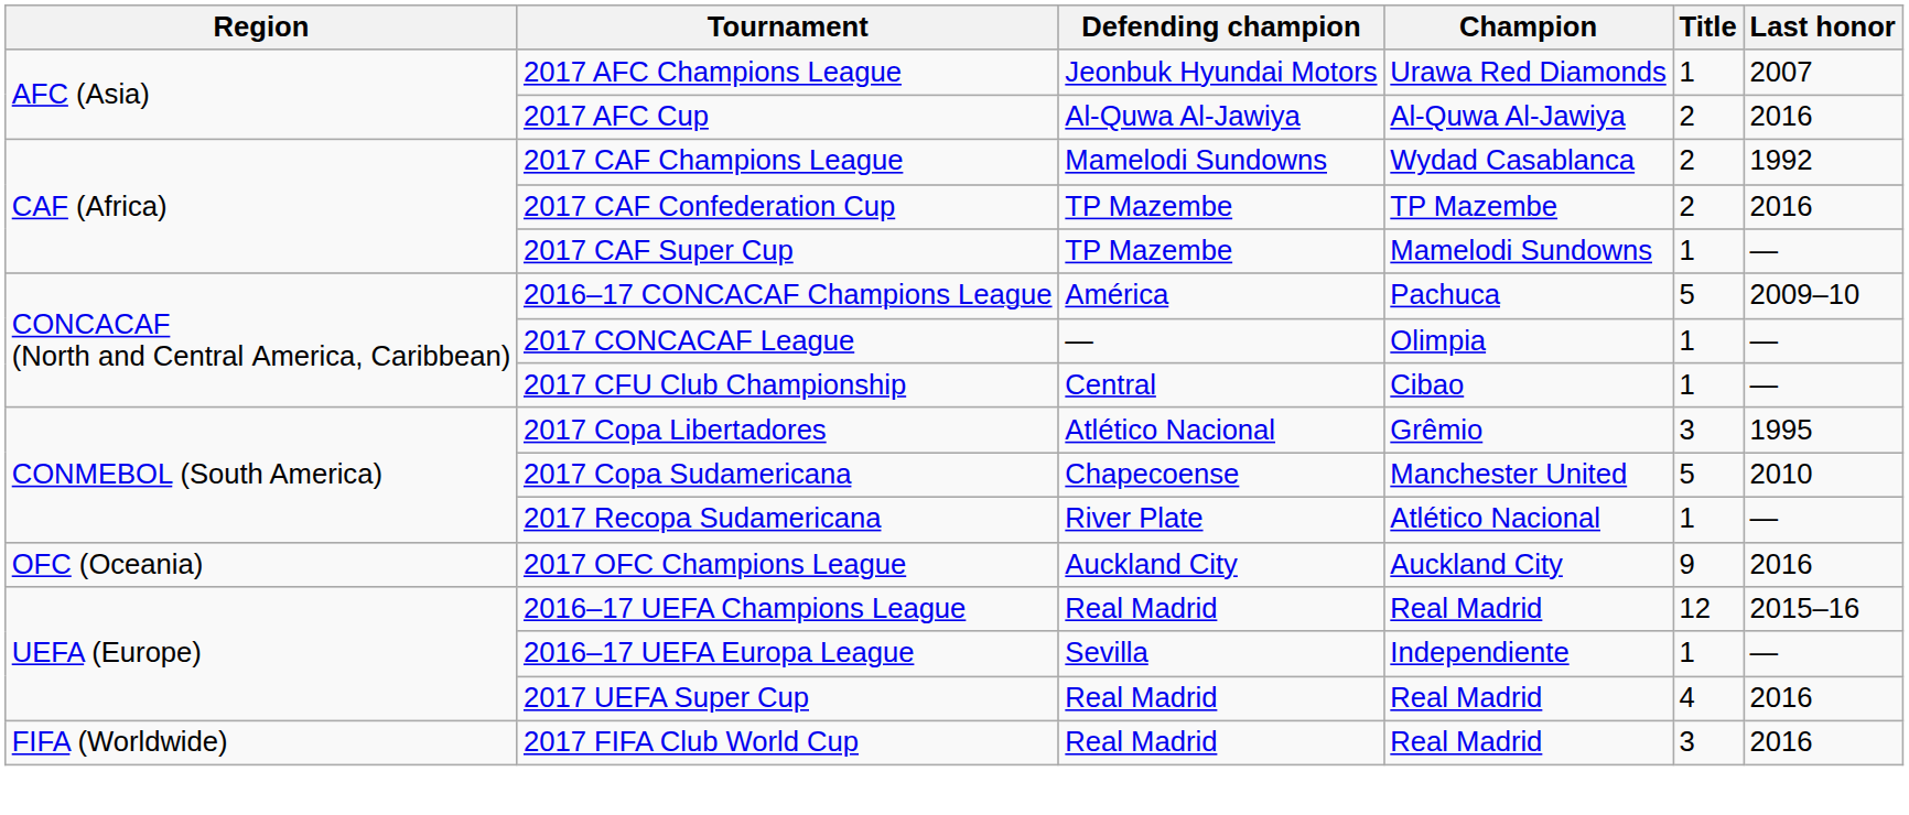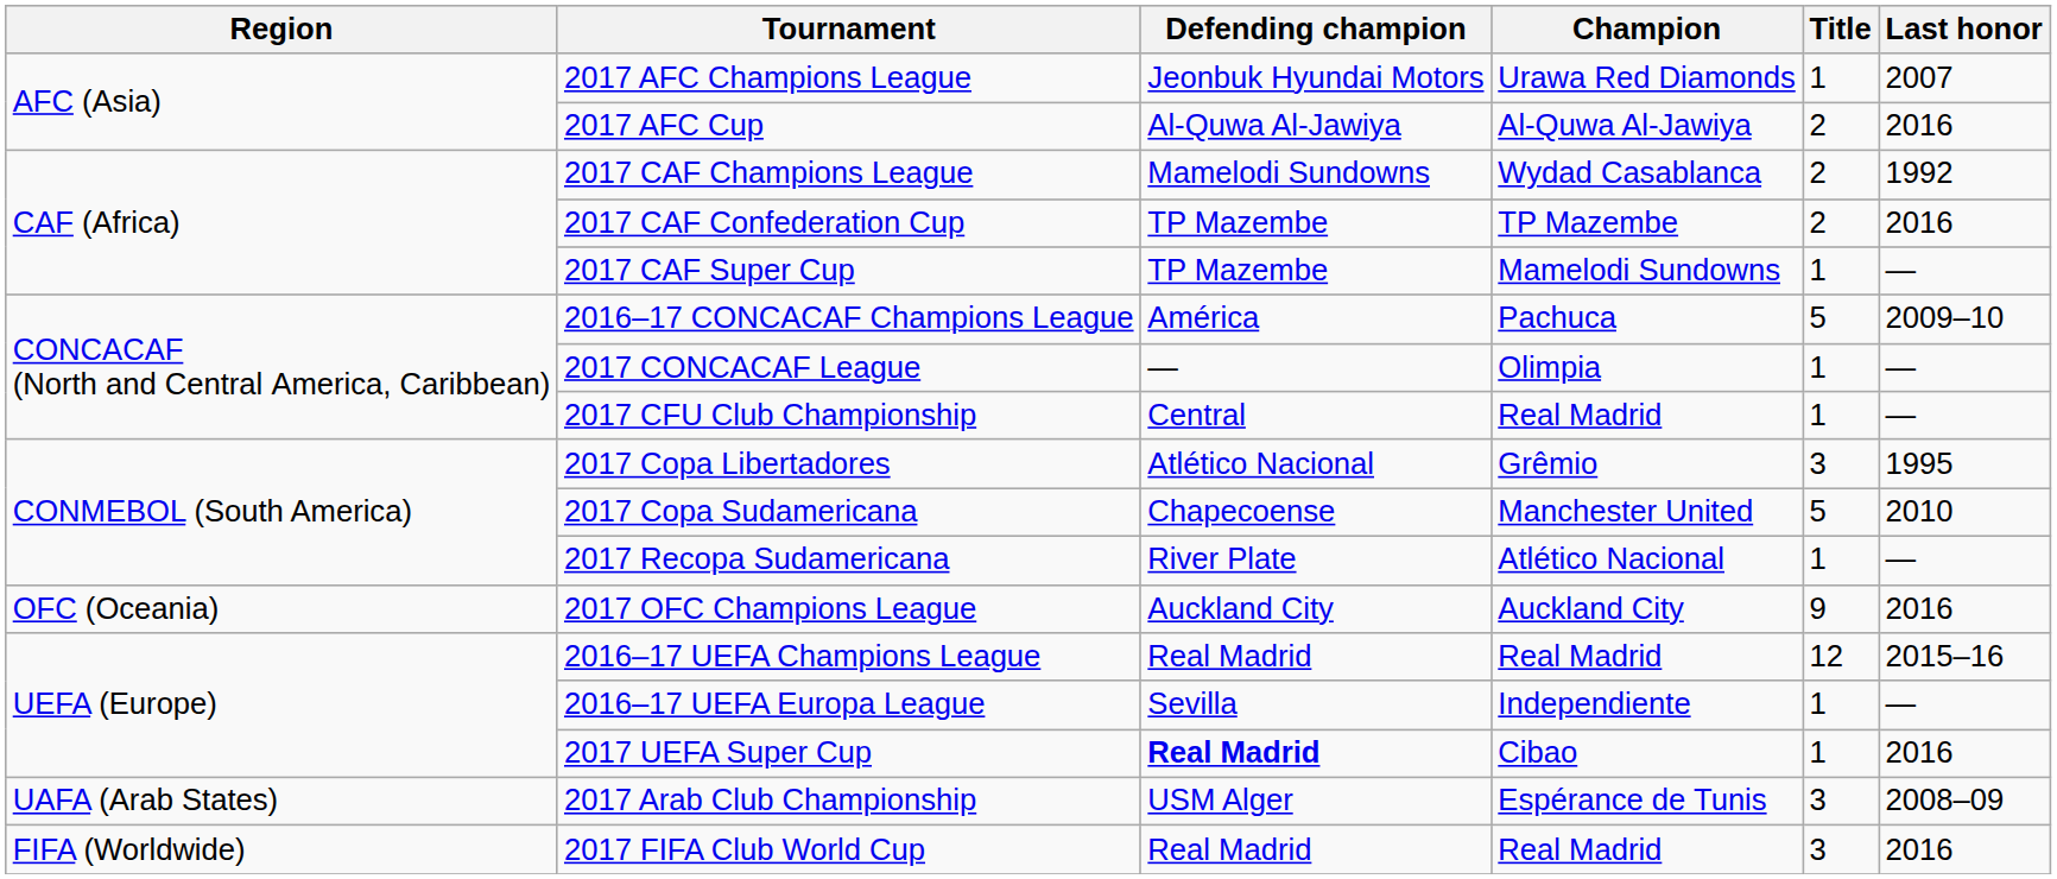2017 CFU Club Championship | Champion: Cibao -> Real Madrid
2017 UEFA Super Cup | Defending champion: normal -> bold
2017 UEFA Super Cup | Champion: Real Madrid -> Cibao
2017 UEFA Super Cup | Title: 4 -> 1
+ row: UAFA (Arab States) | 2017 Arab Club Championship | USM Alger | Espérance de Tunis | 3 | 2008–09
